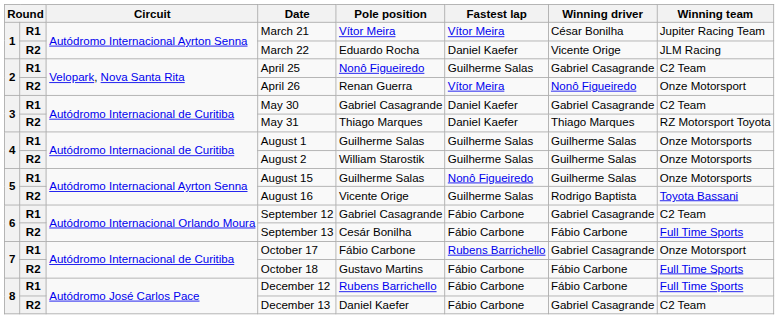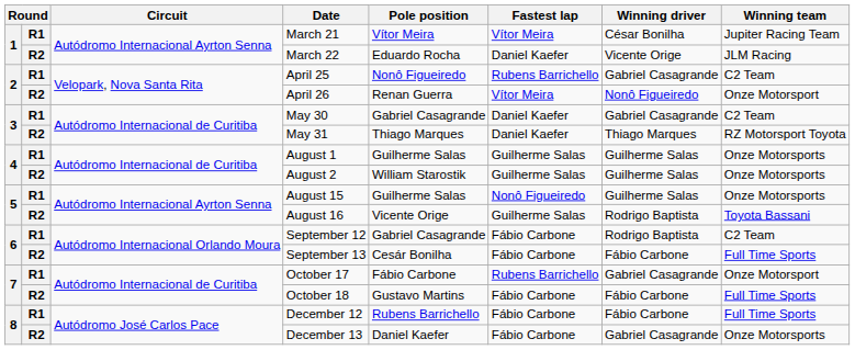April 25 | Fastest lap: Guilherme Salas -> Rubens Barrichello
September 12 | Winning driver: Gabriel Casagrande -> Rodrigo Baptista
December 13 | Winning team: C2 Team -> Onze Motorsports
